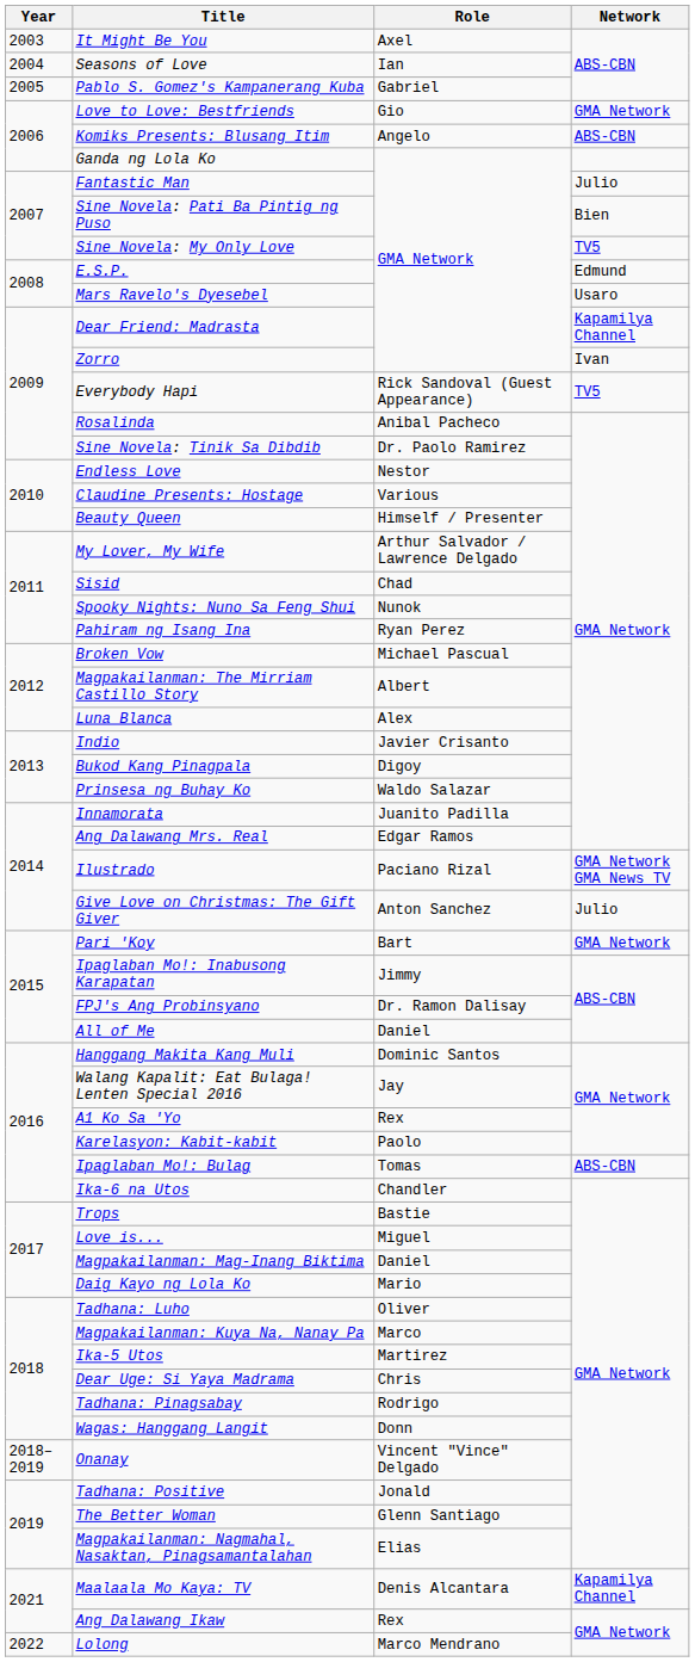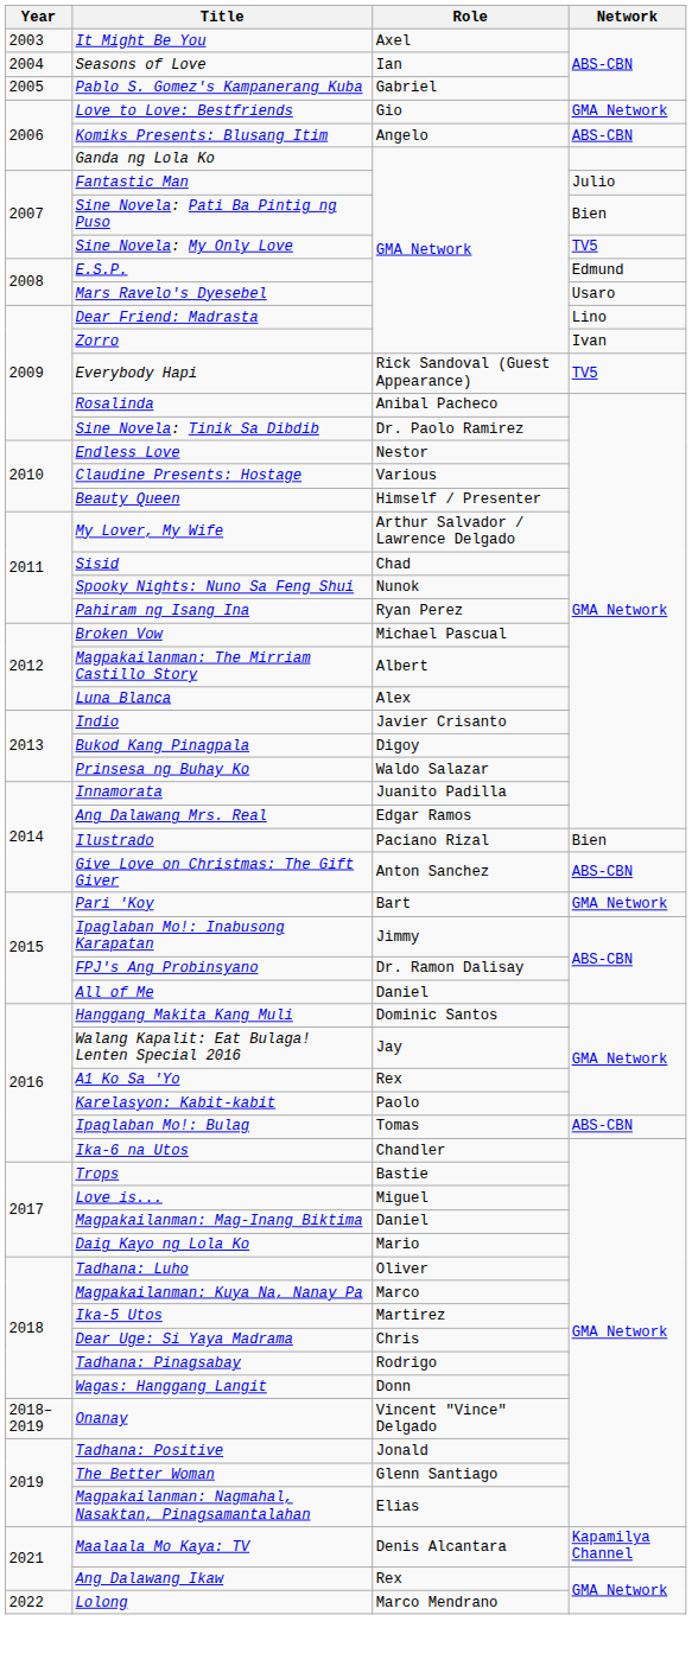Dear Friend: Madrasta | Network: Kapamilya Channel -> Lino
Ilustrado | Network: GMA Network GMA News TV -> Bien
Give Love on Christmas: The Gift Giver | Network: Julio -> ABS-CBN
